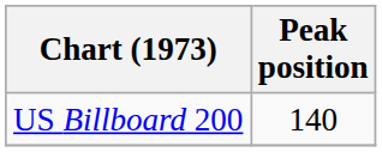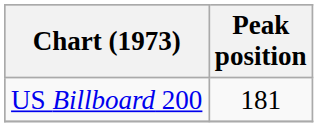US Billboard 200 | Peak position: 140 -> 181
